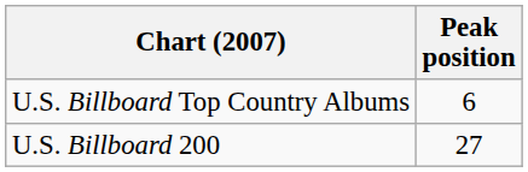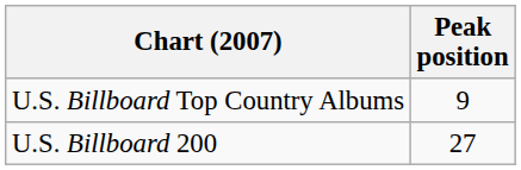U.S. Billboard Top Country Albums | Peak position: 6 -> 9
